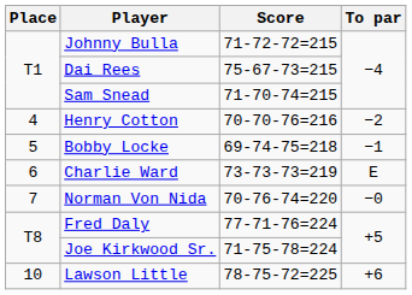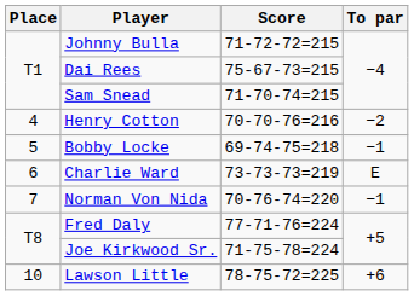Norman Von Nida | To par: −0 -> −1
